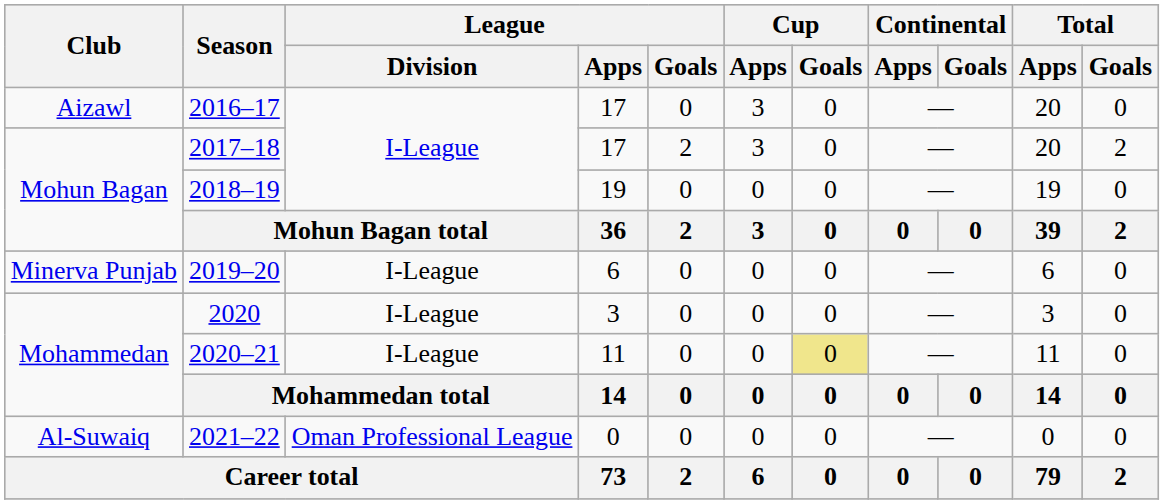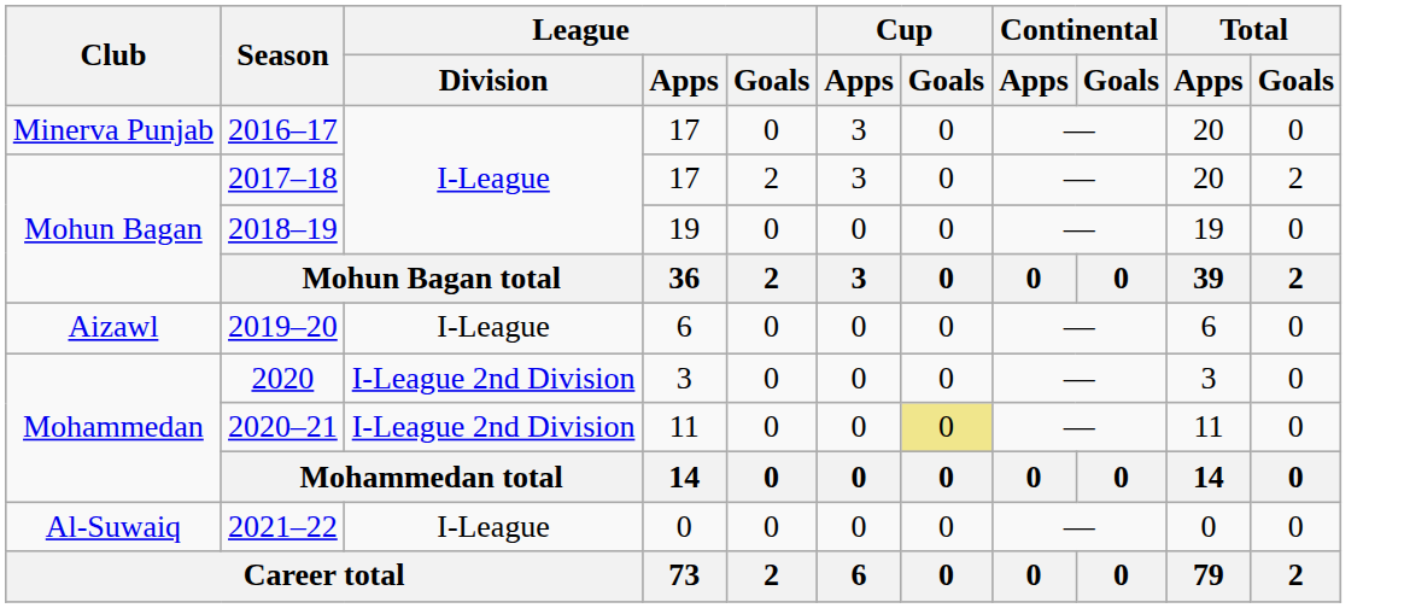2016–17 | Club: Aizawl -> Minerva Punjab
2019–20 | Club: Minerva Punjab -> Aizawl
2020 | League / Division: I-League -> I-League 2nd Division
2020–21 | League / Division: I-League -> I-League 2nd Division
2021–22 | League / Division: Oman Professional League -> I-League
